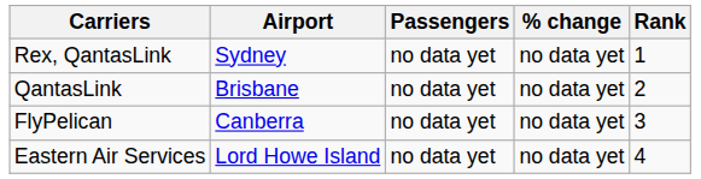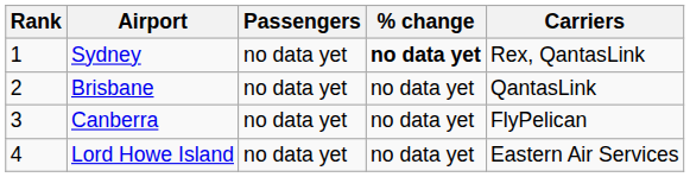columns swapped: Rank <-> Carriers
Sydney | % change: normal -> bold
